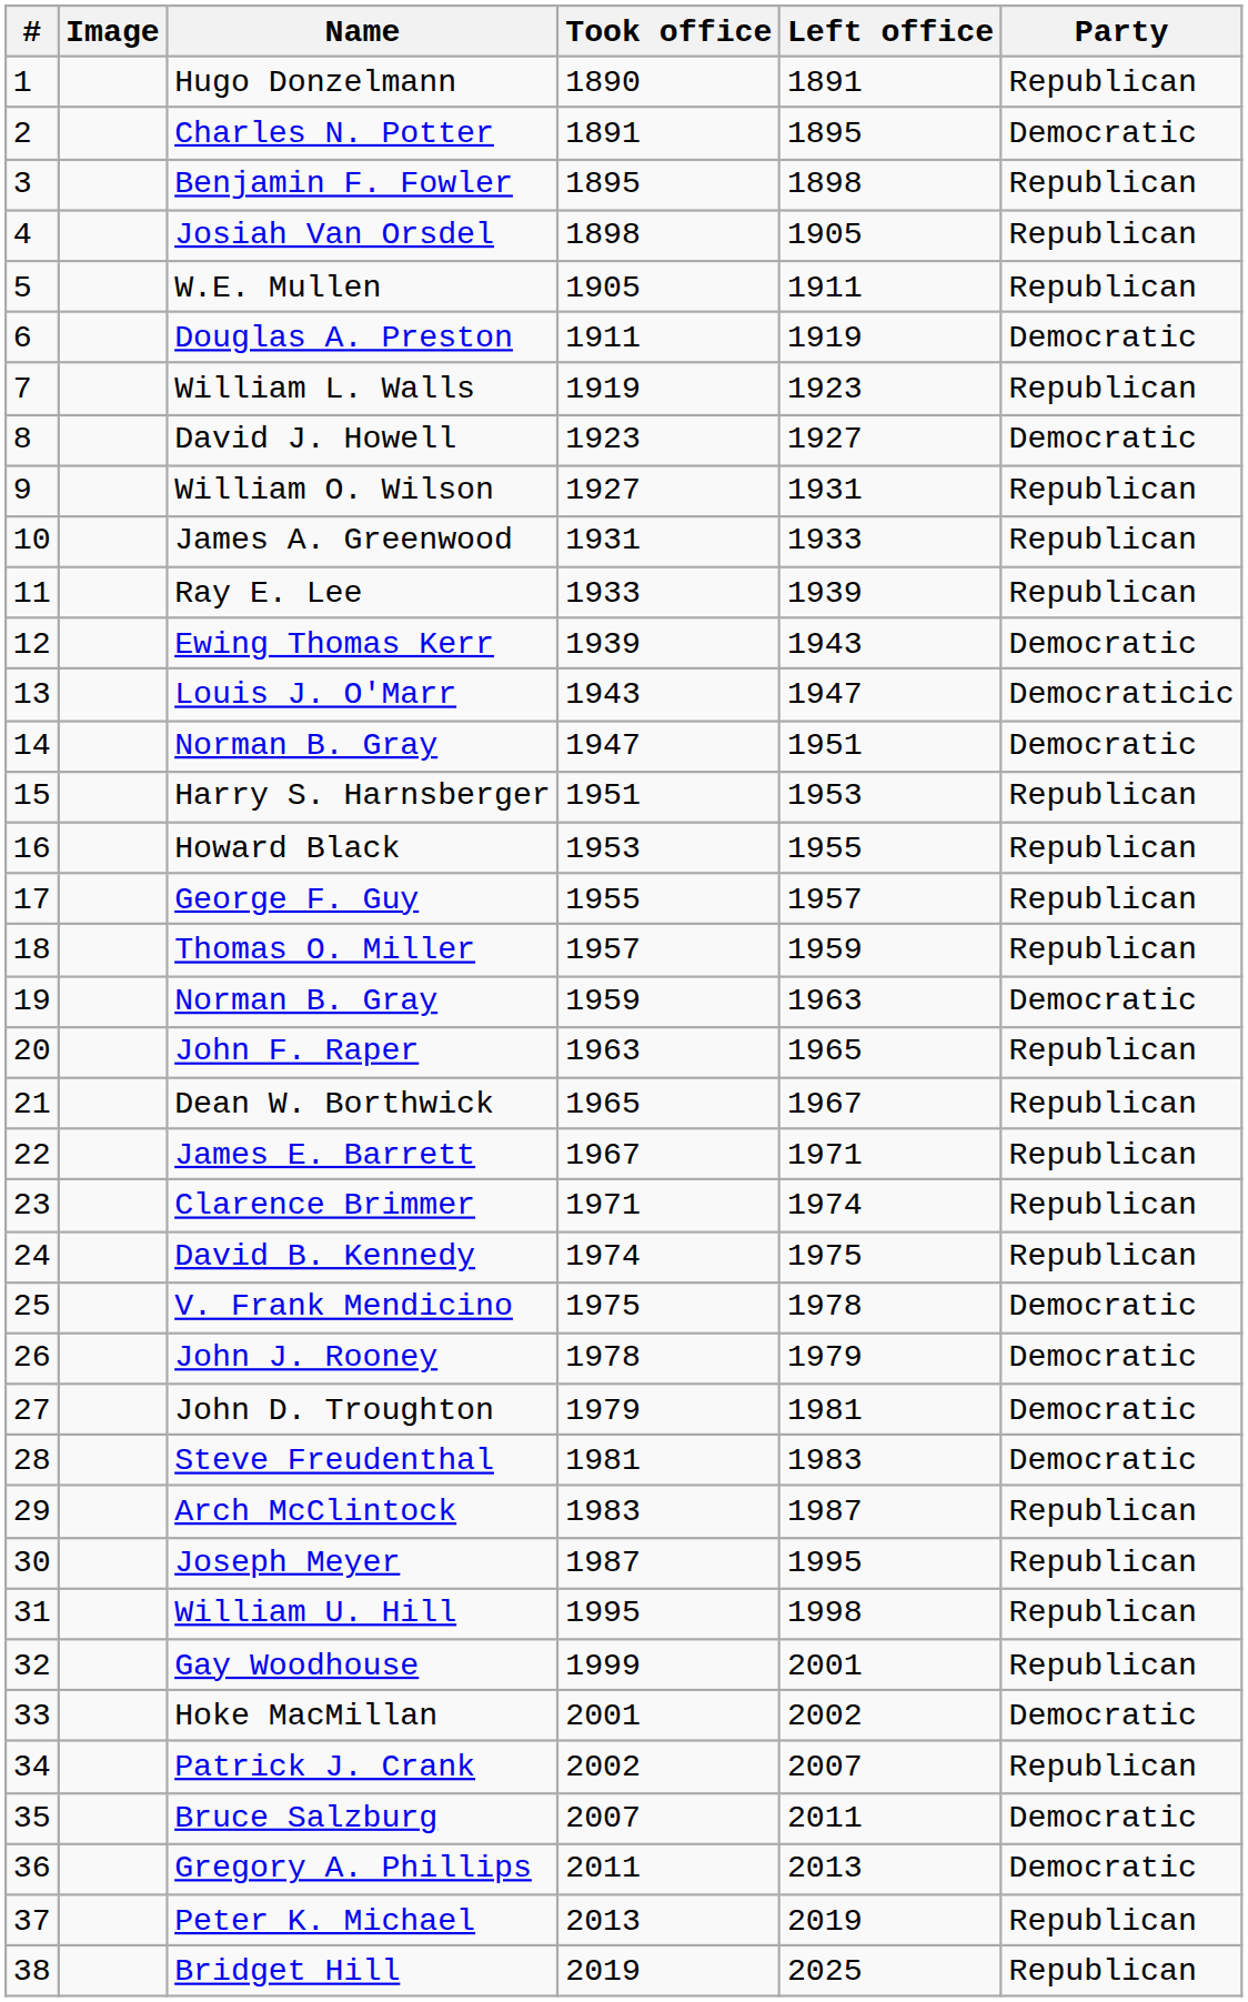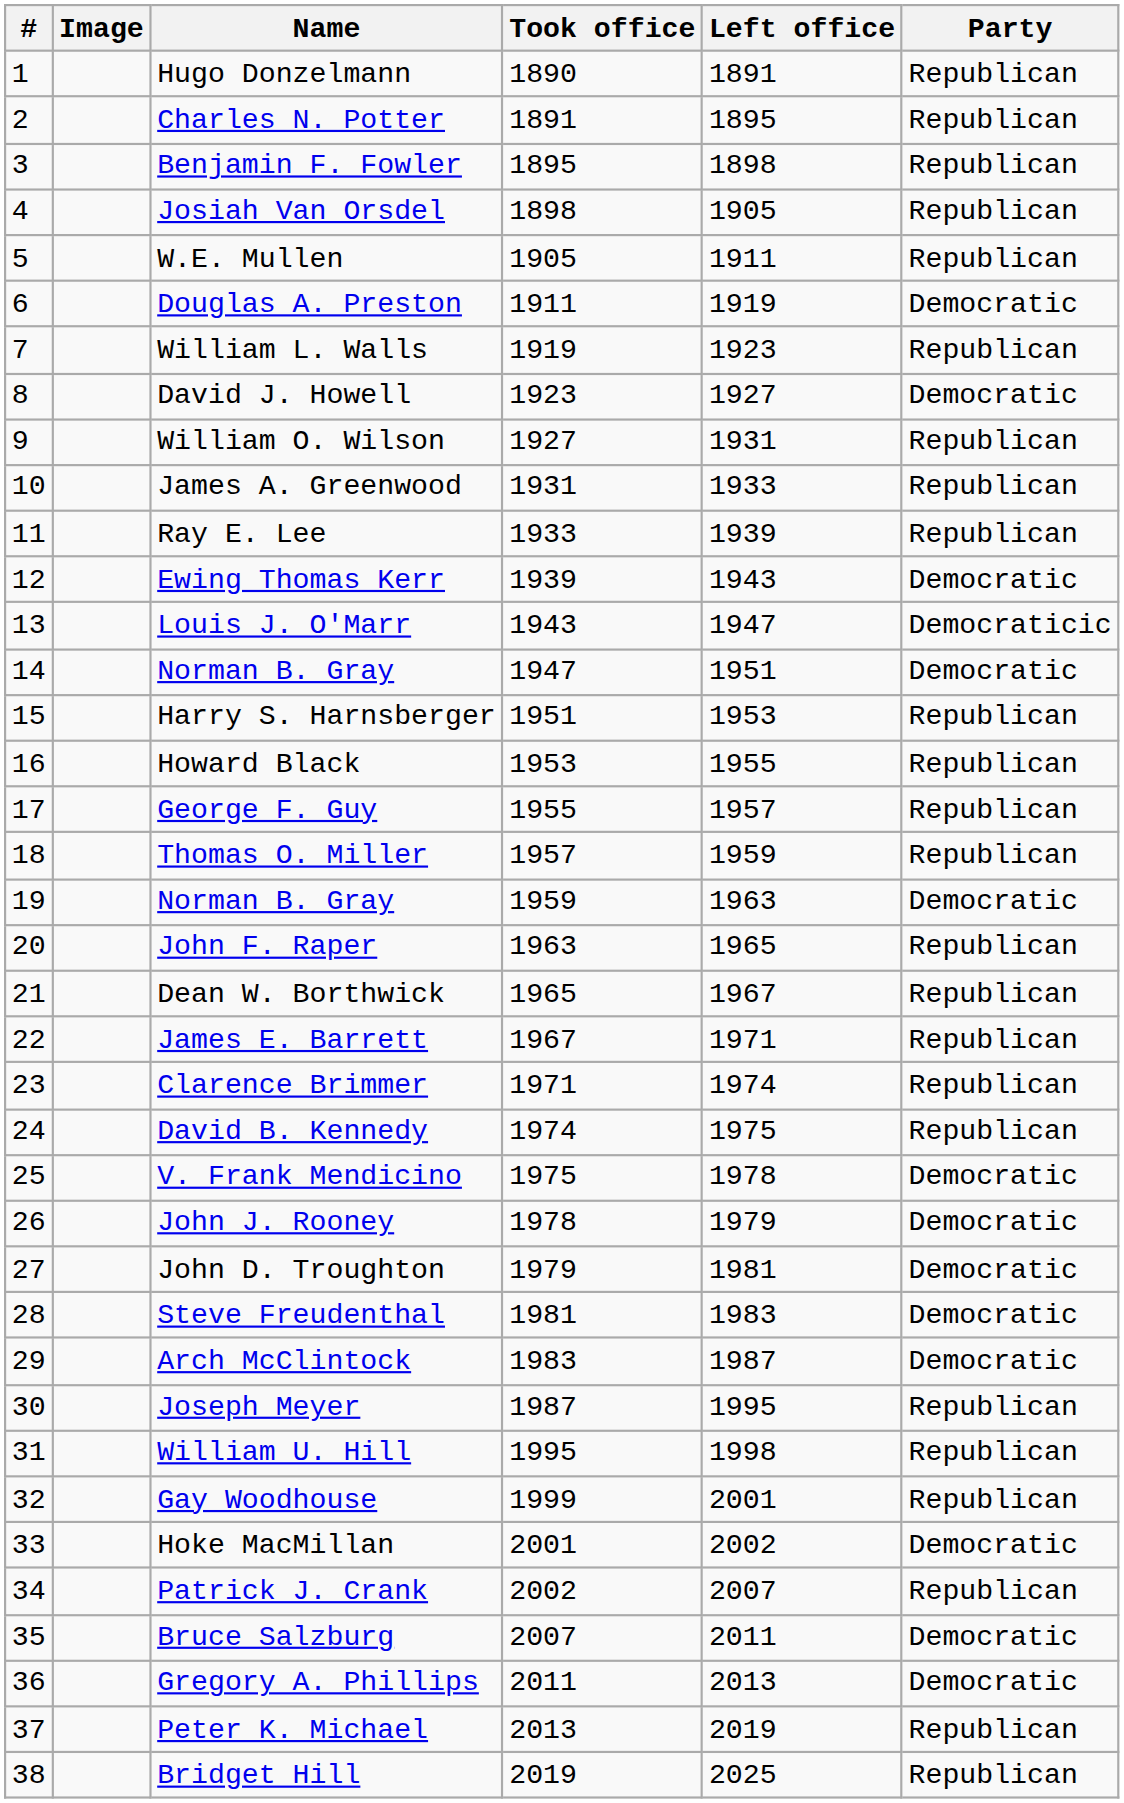Charles N. Potter | Party: Democratic -> Republican
Arch McClintock | Party: Republican -> Democratic
